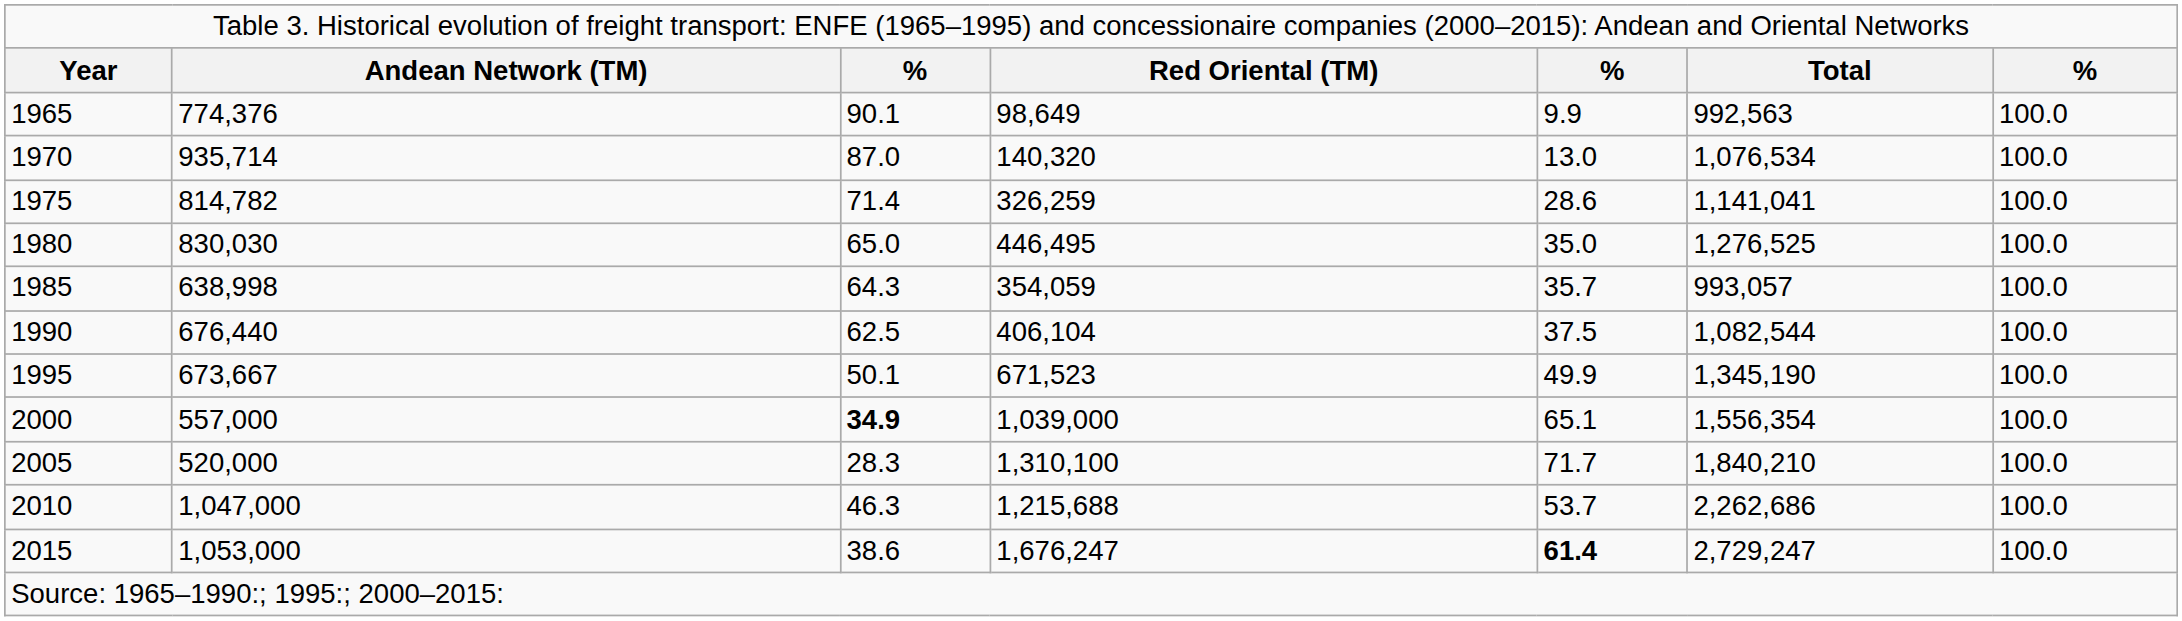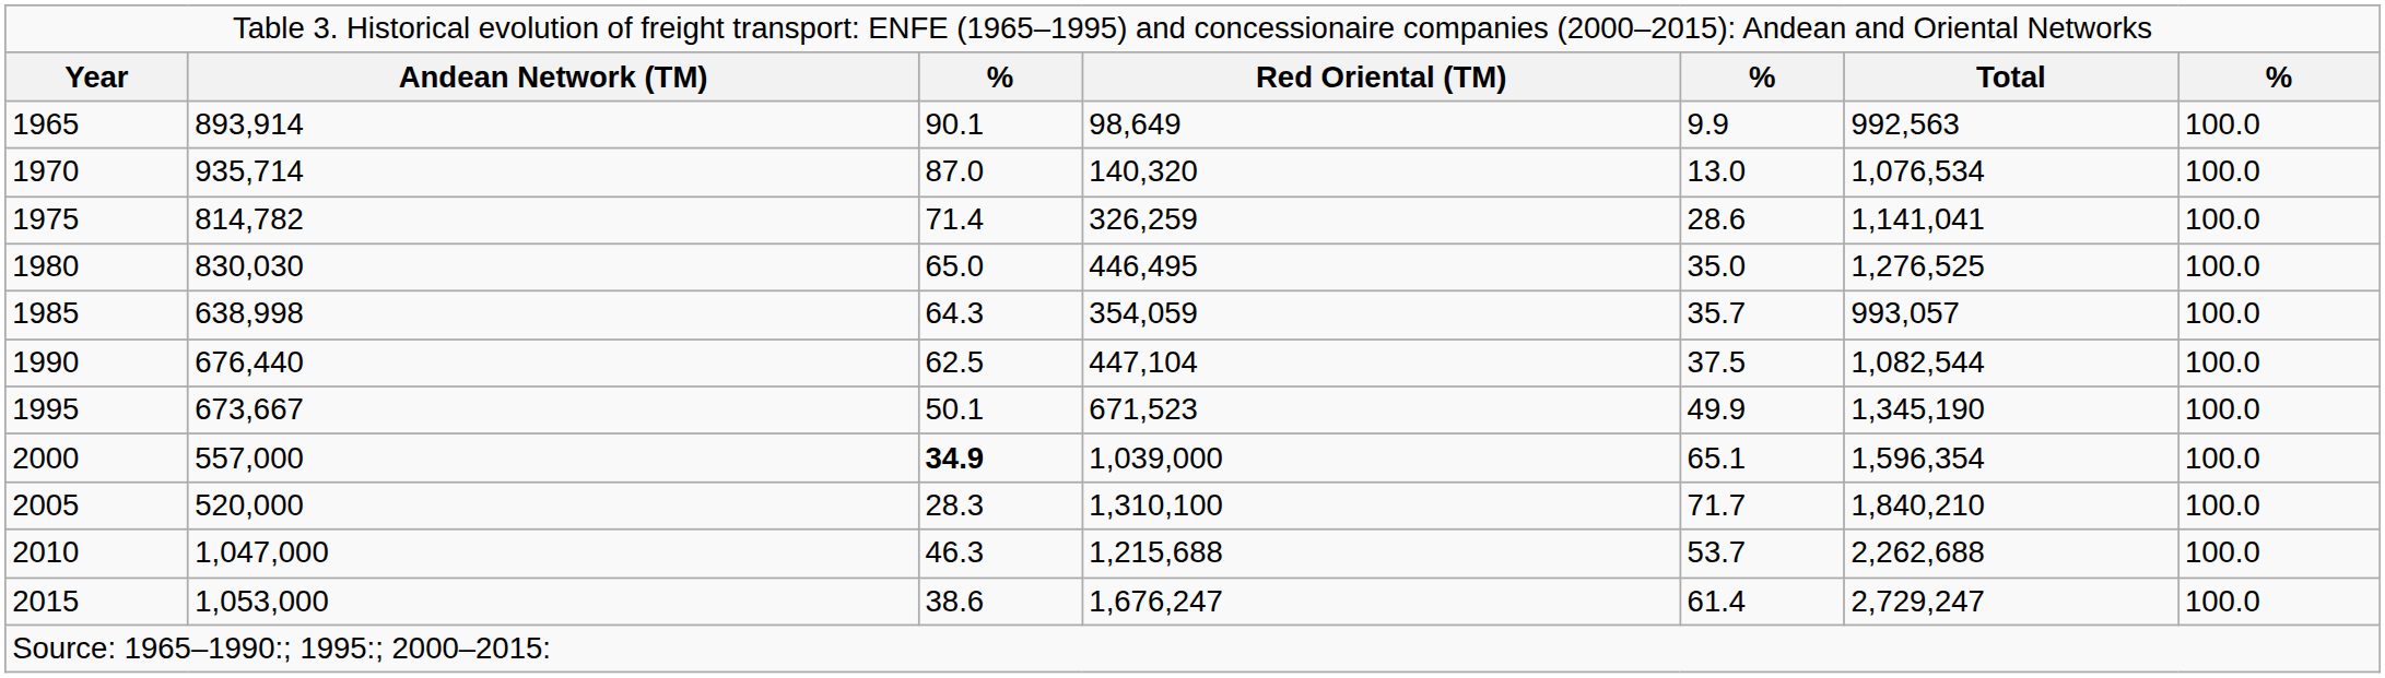1965 | column 2: 774,376 -> 893,914
1990 | column 4: 406,104 -> 447,104
2000 | column 6: 1,556,354 -> 1,596,354
2010 | column 6: 2,262,686 -> 2,262,688
2015 | column 5: bold -> normal
